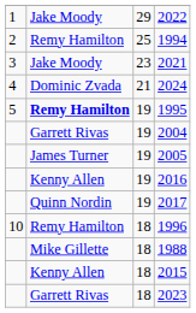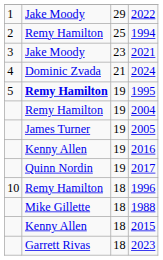2004 | column 2: Garrett Rivas -> Remy Hamilton
